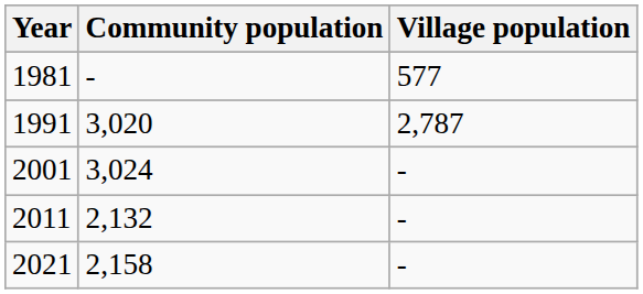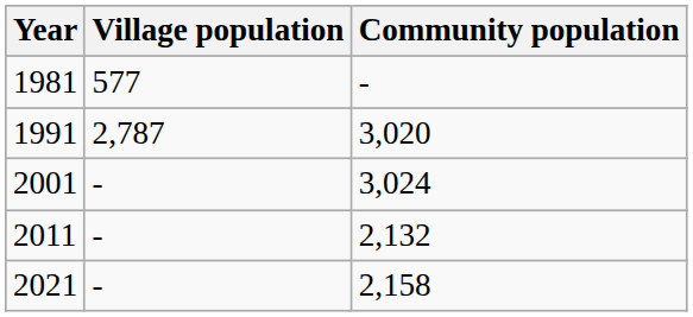columns swapped: Village population <-> Community population
